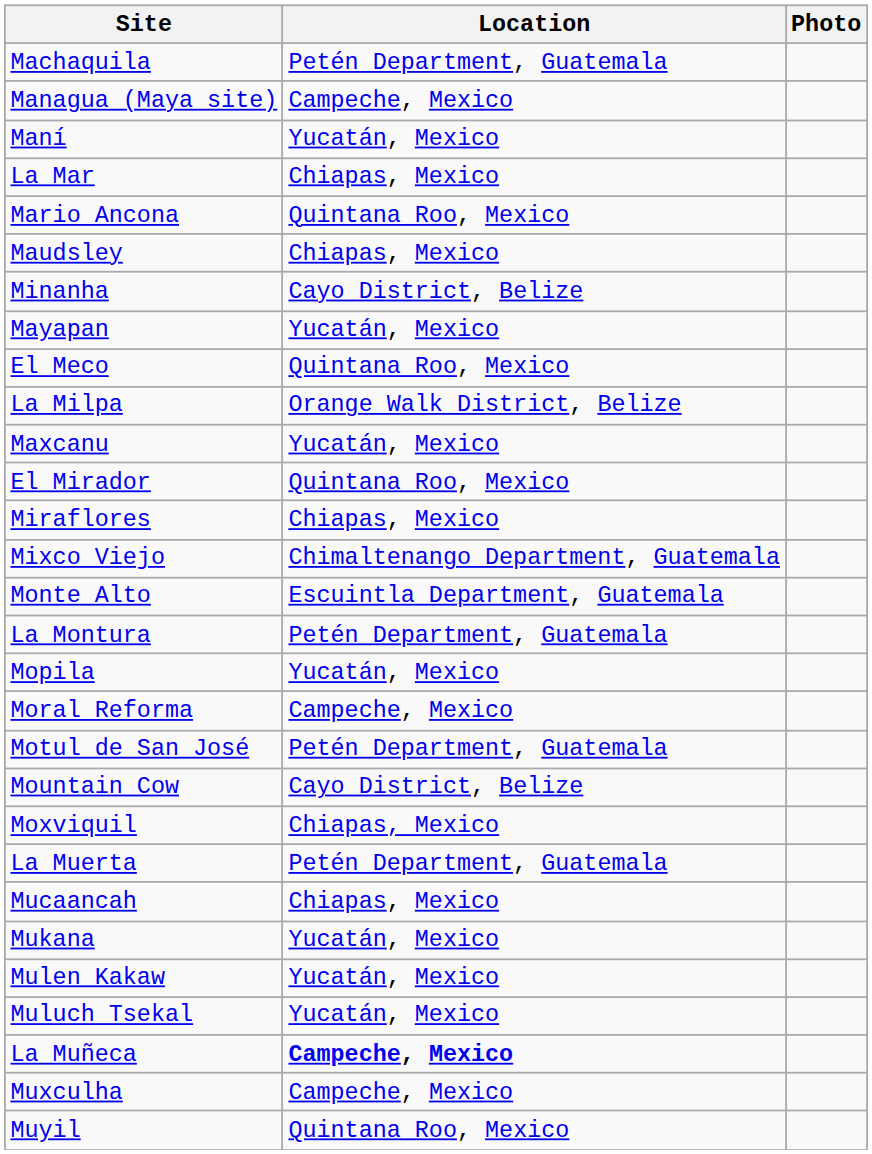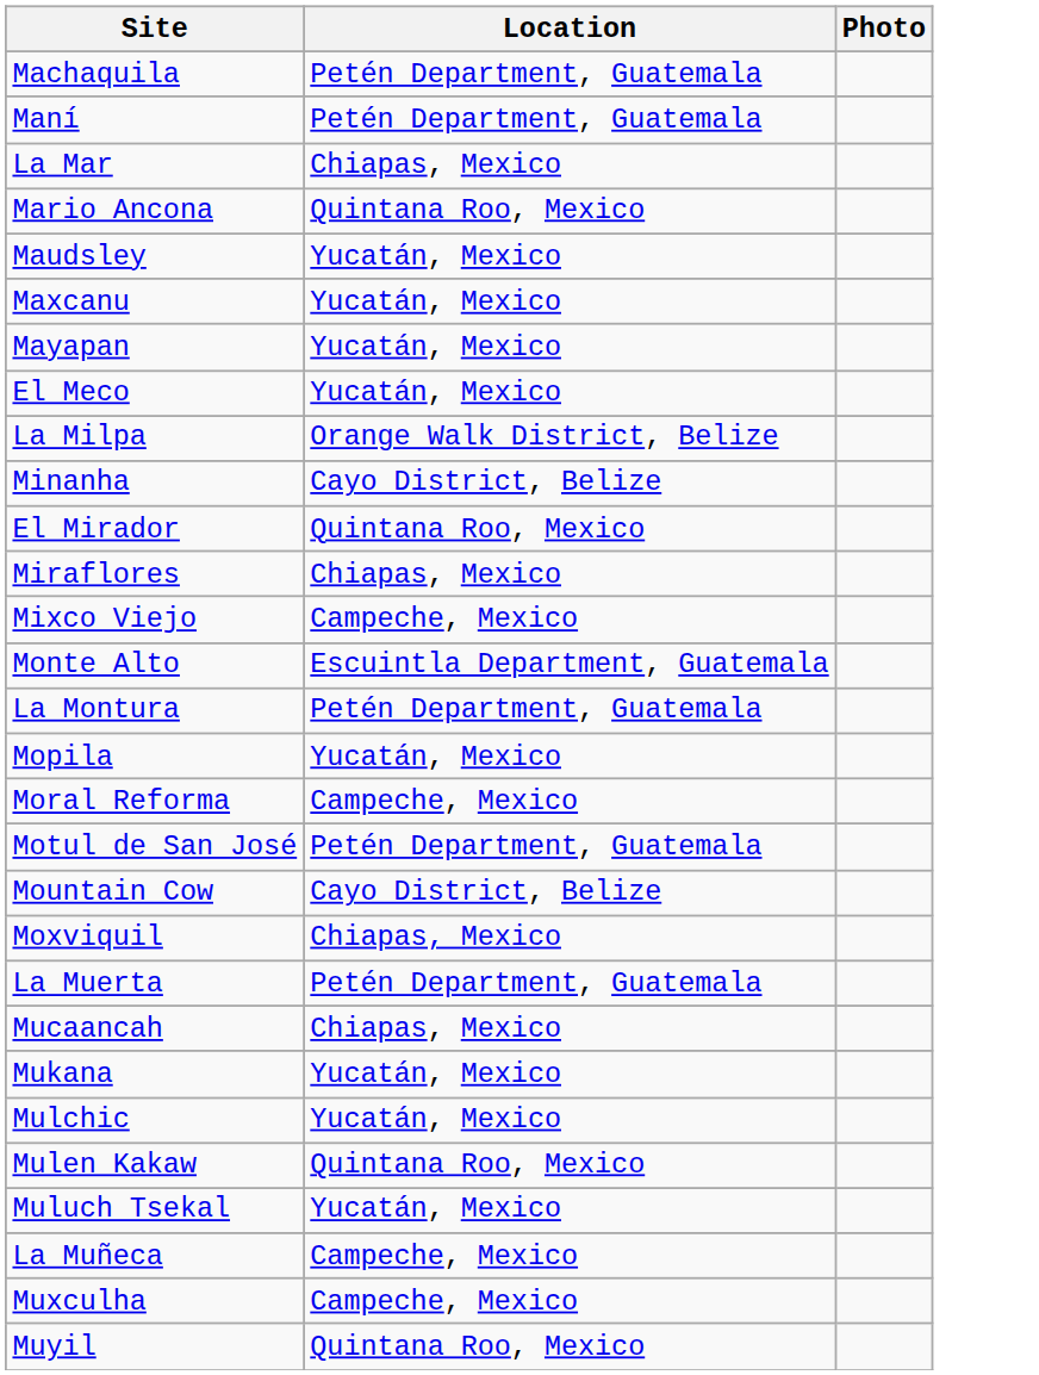- row: Managua (Maya site) | Campeche, Mexico
Maní | Location: Yucatán, Mexico -> Petén Department, Guatemala
Maudsley | Location: Chiapas, Mexico -> Yucatán, Mexico
rows swapped: Maxcanu <-> Minanha
El Meco | Location: Quintana Roo, Mexico -> Yucatán, Mexico
Mixco Viejo | Location: Chimaltenango Department, Guatemala -> Campeche, Mexico
+ row: Mulchic | Yucatán, Mexico
Mulen Kakaw | Location: Yucatán, Mexico -> Quintana Roo, Mexico
La Muñeca | Location: bold -> normal
